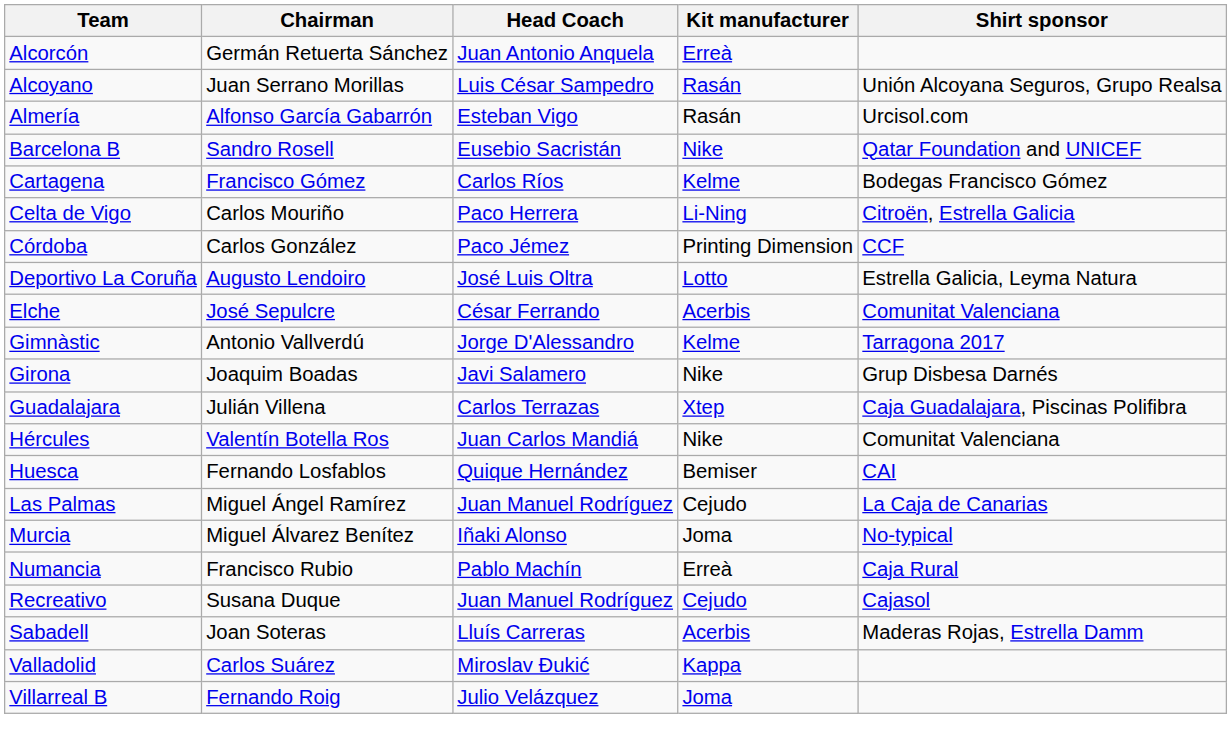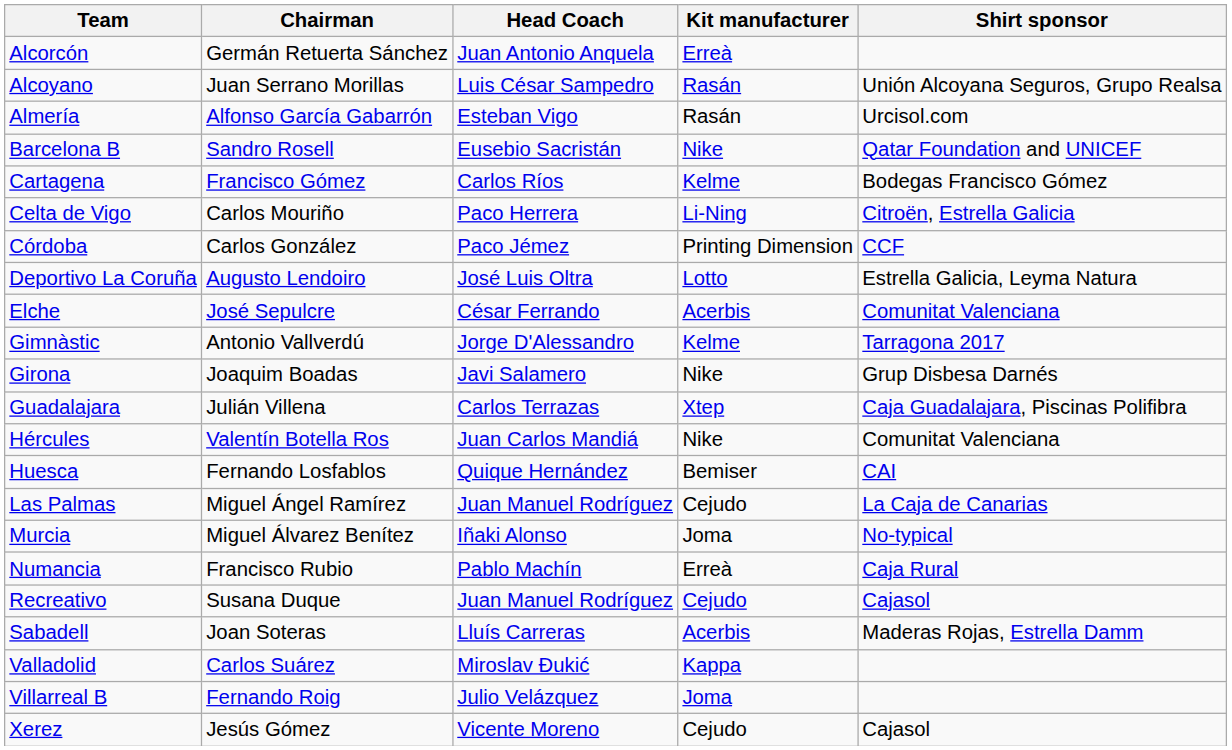+ row: Xerez | Jesús Gómez | Vicente Moreno | Cejudo | Cajasol
